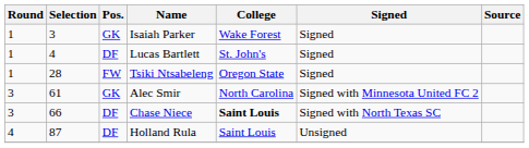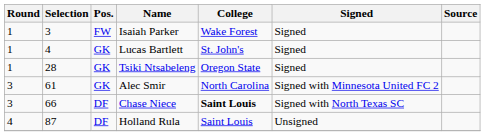Isaiah Parker | Pos.: GK -> FW
Lucas Bartlett | Pos.: DF -> GK
Tsiki Ntsabeleng | Pos.: FW -> GK
